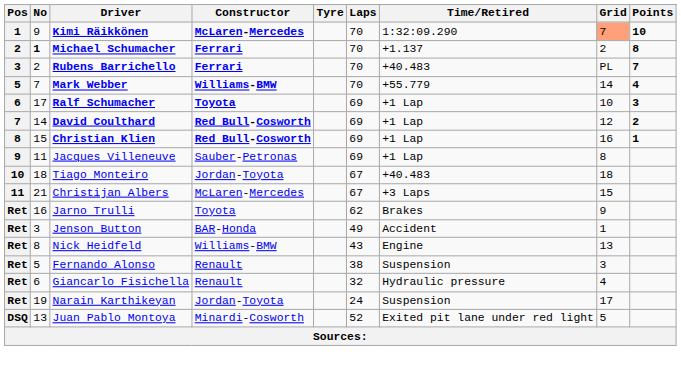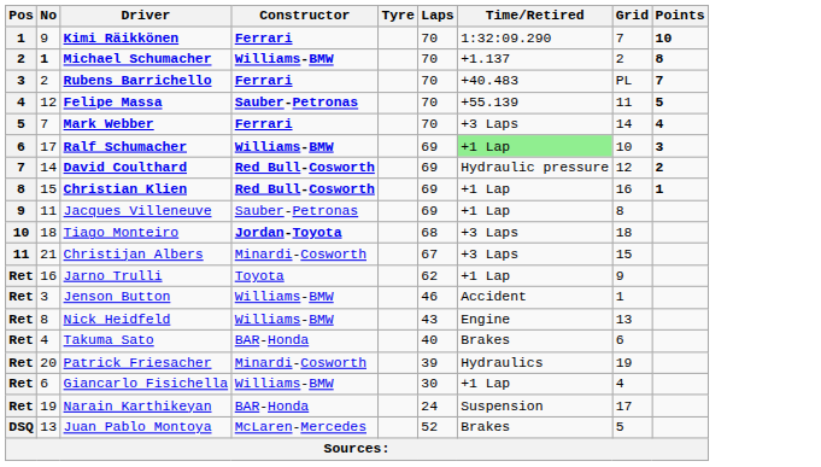Kimi Räikkönen | Constructor: McLaren-Mercedes -> Ferrari
Kimi Räikkönen | Grid: lightsalmon background -> no background
Michael Schumacher | Constructor: Ferrari -> Williams-BMW
+ row: 4 | 12 | Felipe Massa | Sauber-Petronas | 70 | +55.139 | 11 | 5
Mark Webber | Constructor: Williams-BMW -> Ferrari
Mark Webber | Time/Retired: +55.779 -> +3 Laps
Ralf Schumacher | Constructor: Toyota -> Williams-BMW
Ralf Schumacher | Time/Retired: no background -> lightgreen background
David Coulthard | Time/Retired: +1 Lap -> Hydraulic pressure
Tiago Monteiro | Constructor: normal -> bold
Tiago Monteiro | Laps: 67 -> 68
Tiago Monteiro | Time/Retired: +40.483 -> +3 Laps
Christijan Albers | Constructor: McLaren-Mercedes -> Minardi-Cosworth
Jarno Trulli | Time/Retired: Brakes -> +1 Lap
Jenson Button | Constructor: BAR-Honda -> Williams-BMW
Jenson Button | Laps: 49 -> 46
+ row: Ret | 4 | Takuma Sato | BAR-Honda | 40 | Brakes | 6
+ row: Ret | 20 | Patrick Friesacher | Minardi-Cosworth | 39 | Hydraulics | 19
- row: Ret | 5 | Fernando Alonso | Renault | 38 | Suspension | 3
Giancarlo Fisichella | Constructor: Renault -> Williams-BMW
Giancarlo Fisichella | Laps: 32 -> 30
Giancarlo Fisichella | Time/Retired: Hydraulic pressure -> +1 Lap
Narain Karthikeyan | Constructor: Jordan-Toyota -> BAR-Honda
Juan Pablo Montoya | Constructor: Minardi-Cosworth -> McLaren-Mercedes
Juan Pablo Montoya | Time/Retired: Exited pit lane under red light -> Brakes
